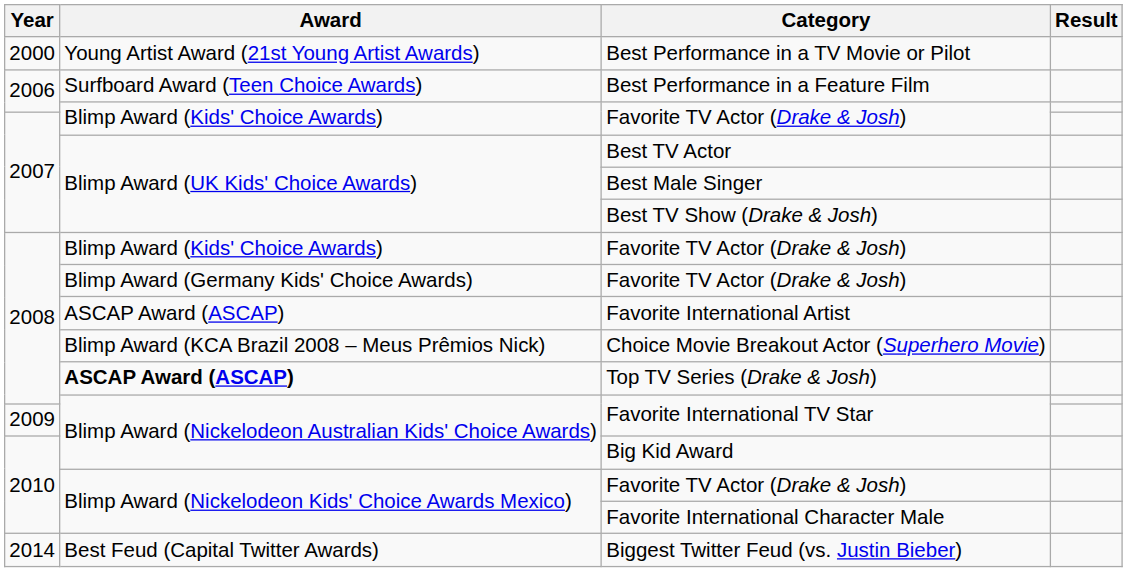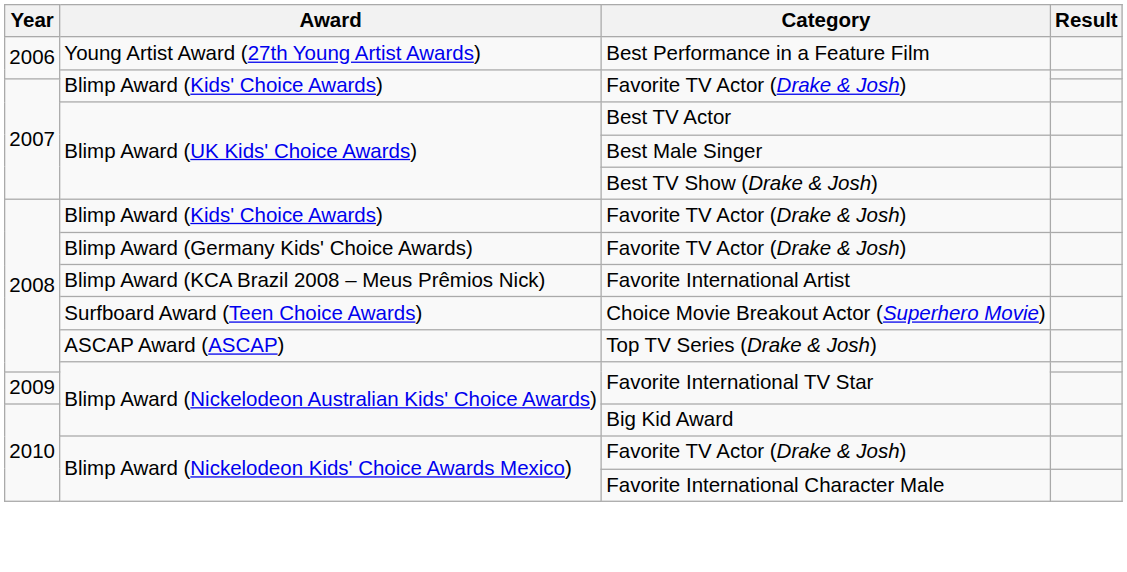- row: 2000 | Young Artist Award (21st Young Artist Awards) | Best Performance in a TV Movie or Pilot
Best Performance in a Feature Film | Award: Surfboard Award (Teen Choice Awards) -> Young Artist Award (27th Young Artist Awards)
Favorite International Artist | Award: ASCAP Award (ASCAP) -> Blimp Award (KCA Brazil 2008 – Meus Prêmios Nick)
Choice Movie Breakout Actor (Superhero Movie) | Award: Blimp Award (KCA Brazil 2008 – Meus Prêmios Nick) -> Surfboard Award (Teen Choice Awards)
Top TV Series (Drake & Josh) | Award: bold -> normal
- row: 2014 | Best Feud (Capital Twitter Awards) | Biggest Twitter Feud (vs. Justin Bieber)
